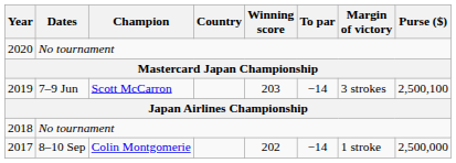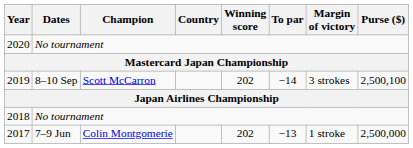2019 | Dates: 7–9 Jun -> 8–10 Sep
2019 | Winning score: 203 -> 202
2017 | Dates: 8–10 Sep -> 7–9 Jun
2017 | To par: −14 -> −13
